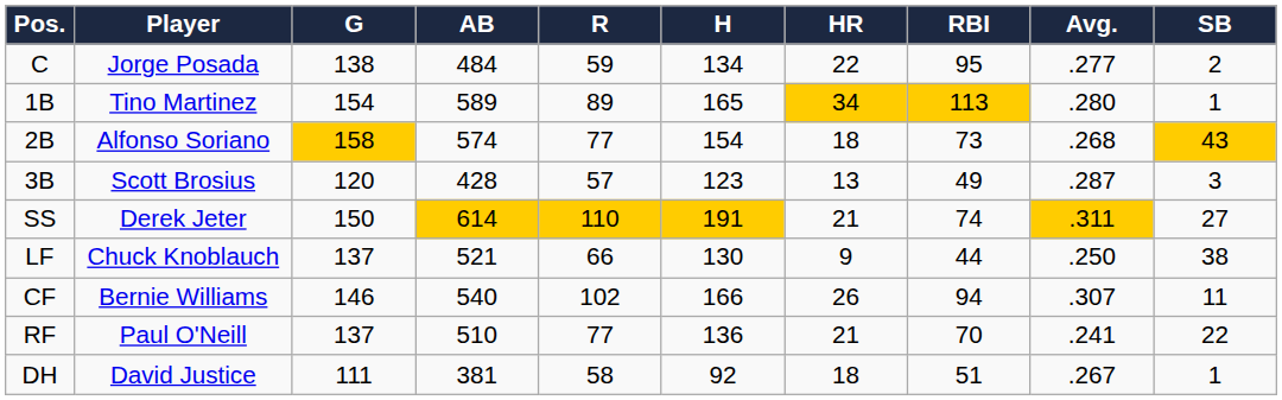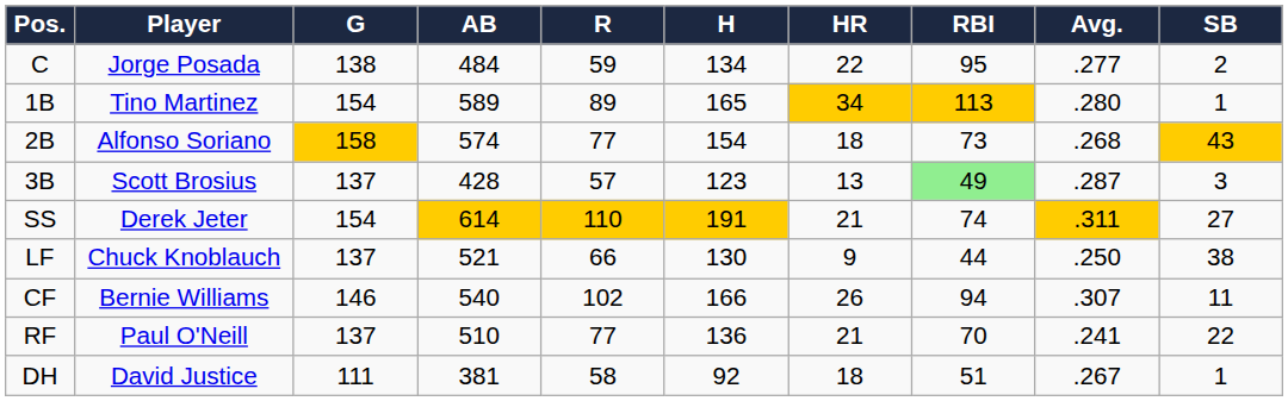3B | G: 120 -> 137
3B | RBI: no background -> lightgreen background
SS | G: 150 -> 154
